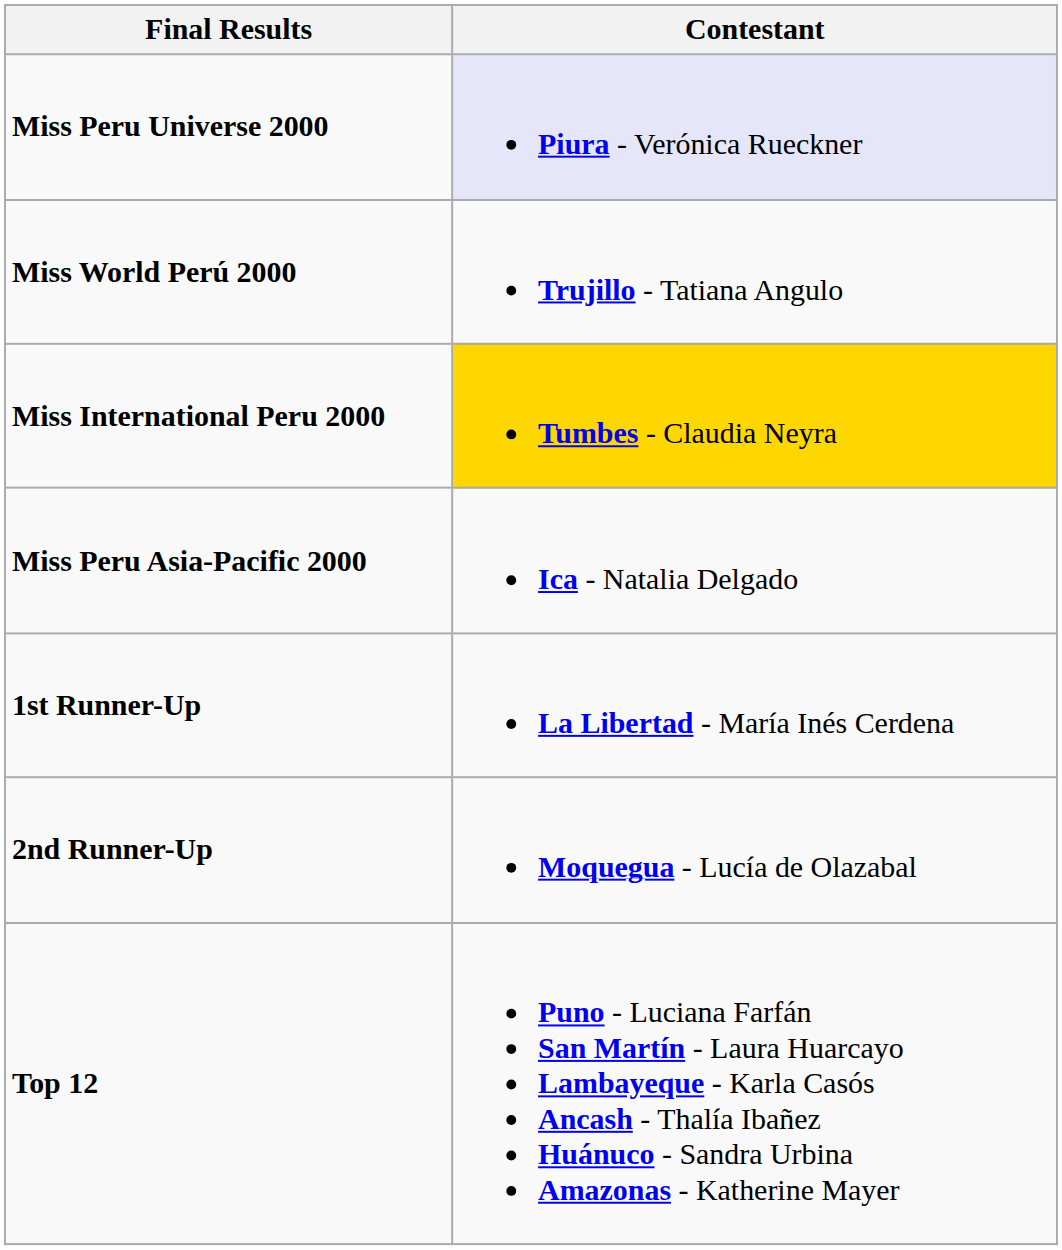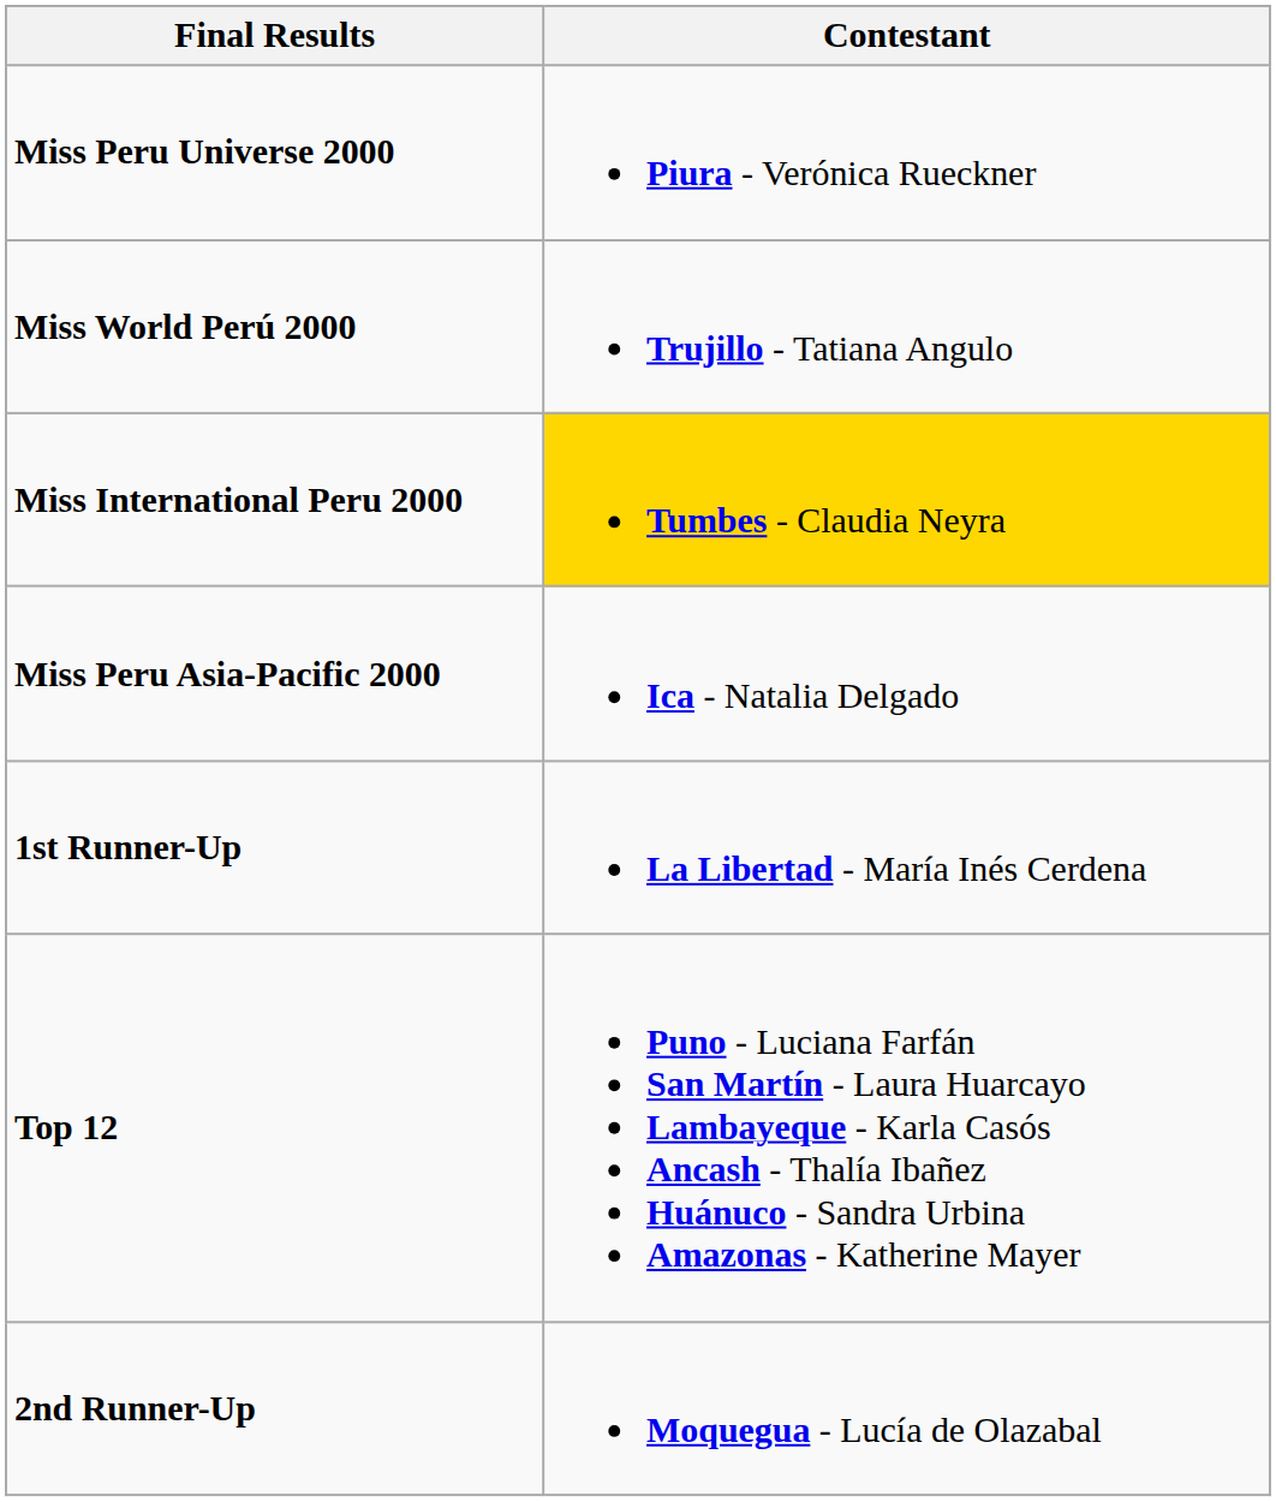Miss Peru Universe 2000 | Contestant: lavender background -> no background
rows swapped: 2nd Runner-Up <-> Top 12
